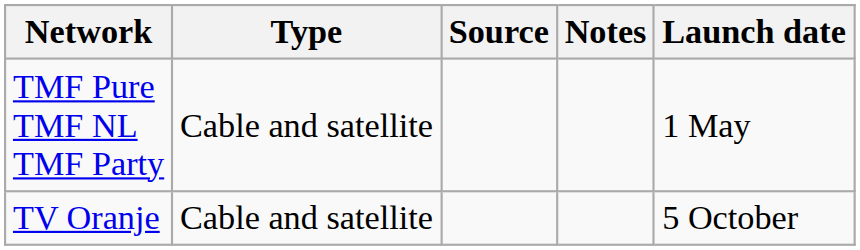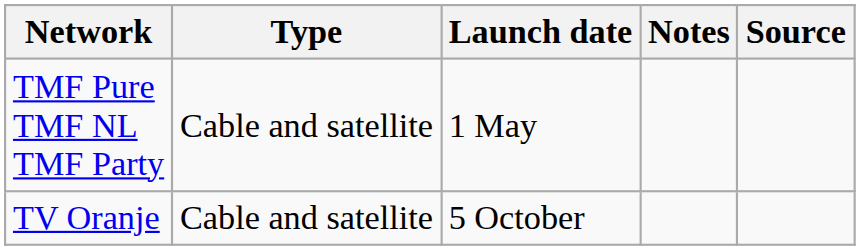columns swapped: Launch date <-> Source
